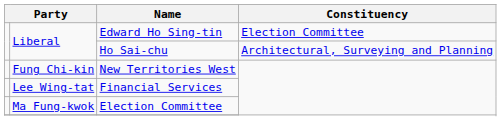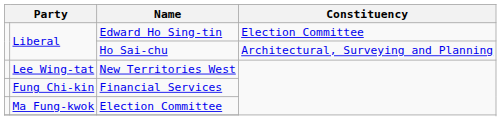New Territories West | column 2: Fung Chi-kin -> Lee Wing-tat
Financial Services | column 2: Lee Wing-tat -> Fung Chi-kin
